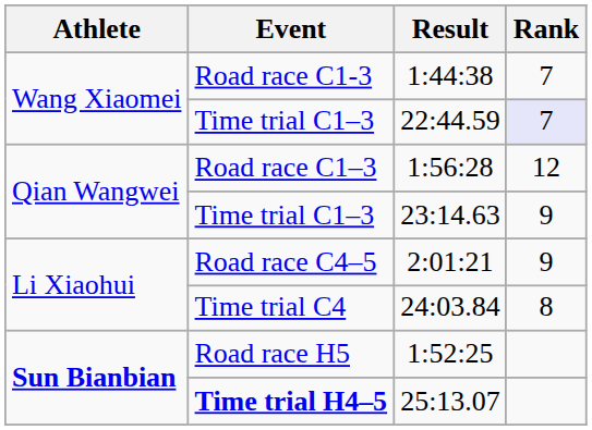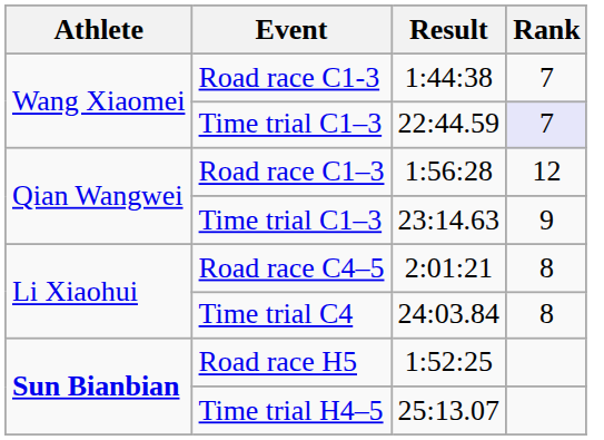2:01:21 | Rank: 9 -> 8
25:13.07 | Event: bold -> normal
